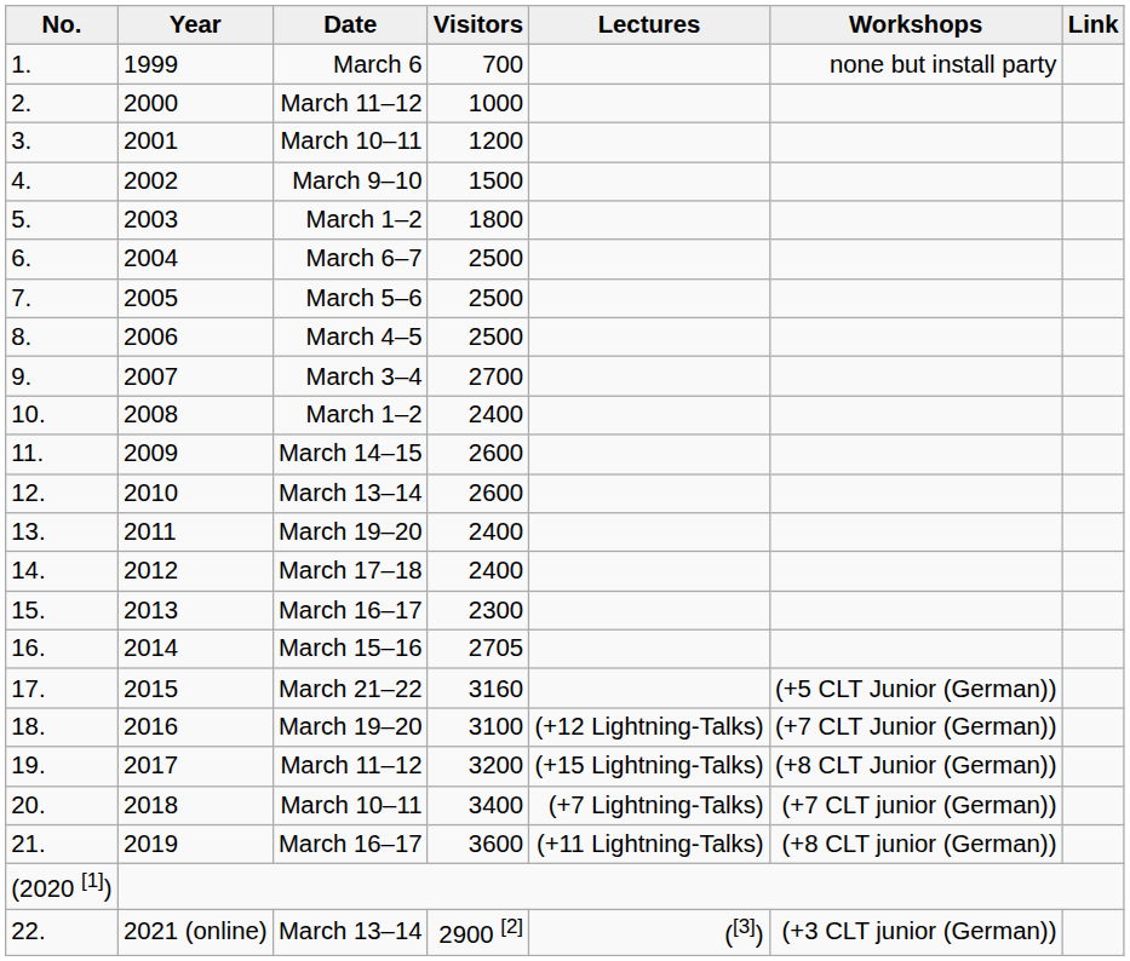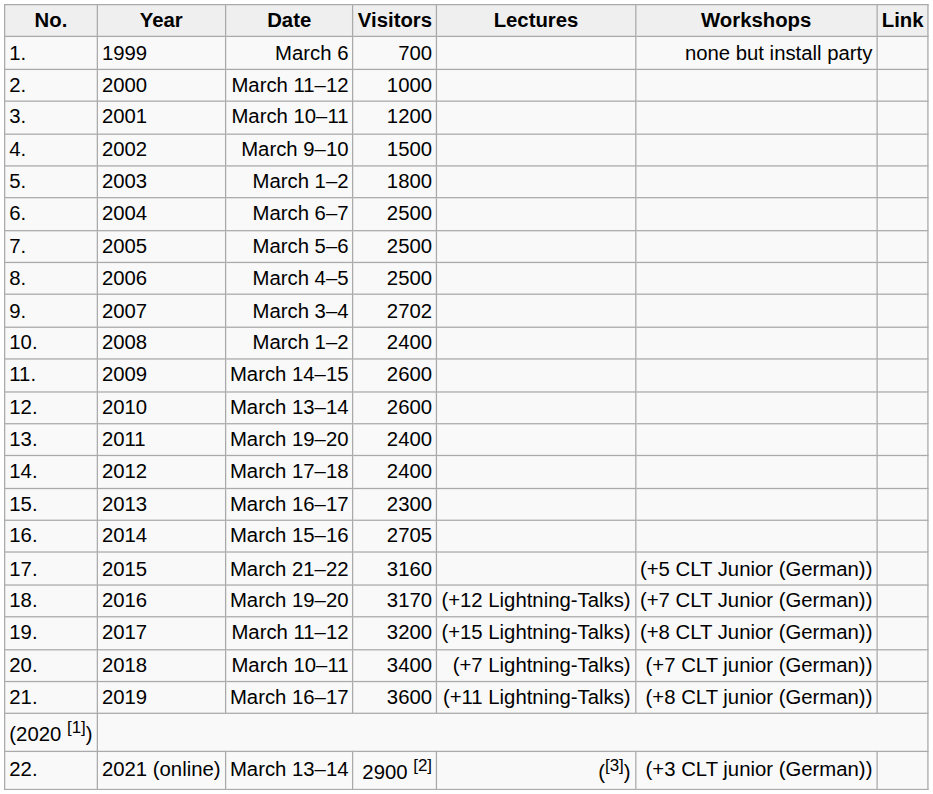9. | Visitors: 2700 -> 2702
18. | Visitors: 3100 -> 3170
